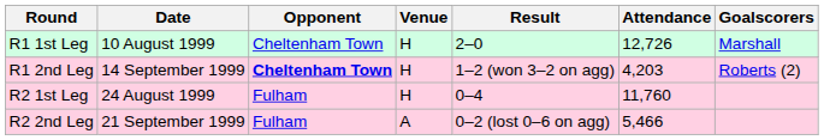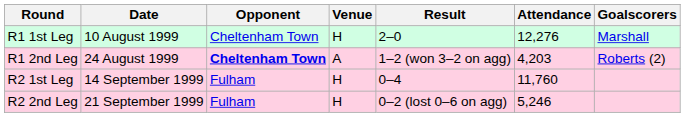R1 1st Leg | Attendance: 12,726 -> 12,276
R1 2nd Leg | Date: 14 September 1999 -> 24 August 1999
R1 2nd Leg | Venue: H -> A
R2 1st Leg | Date: 24 August 1999 -> 14 September 1999
R2 2nd Leg | Venue: A -> H
R2 2nd Leg | Attendance: 5,466 -> 5,246
